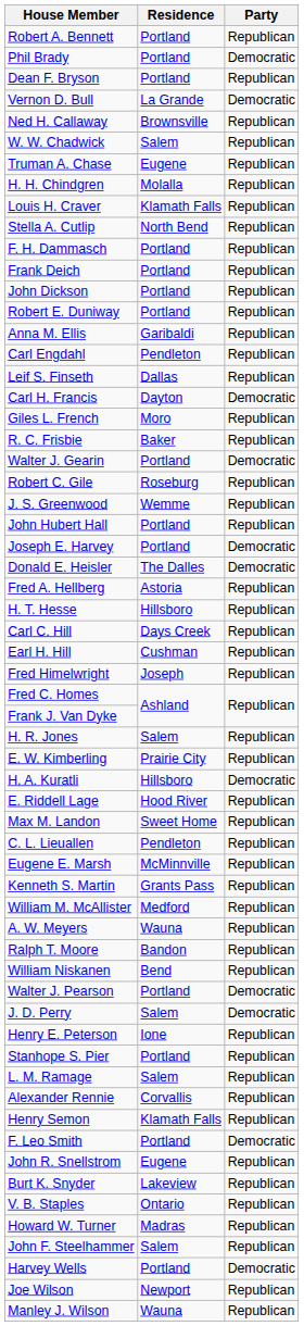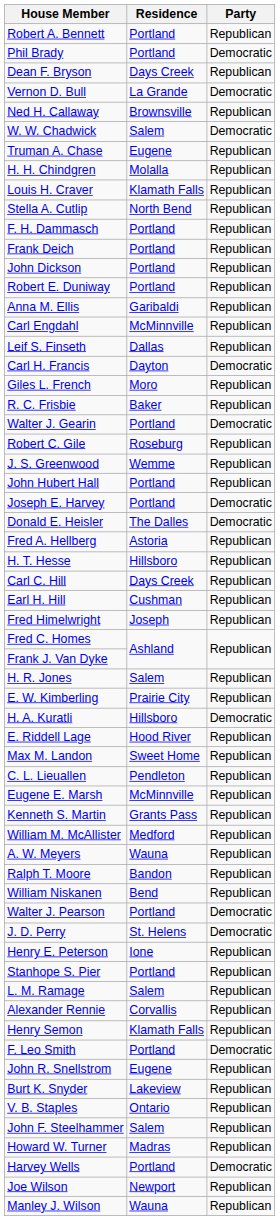Dean F. Bryson | Residence: Portland -> Days Creek
W. W. Chadwick | Party: Republican -> Democratic
Carl Engdahl | Residence: Pendleton -> McMinnville
J. D. Perry | Residence: Salem -> St. Helens
rows swapped: John F. Steelhammer <-> Howard W. Turner
